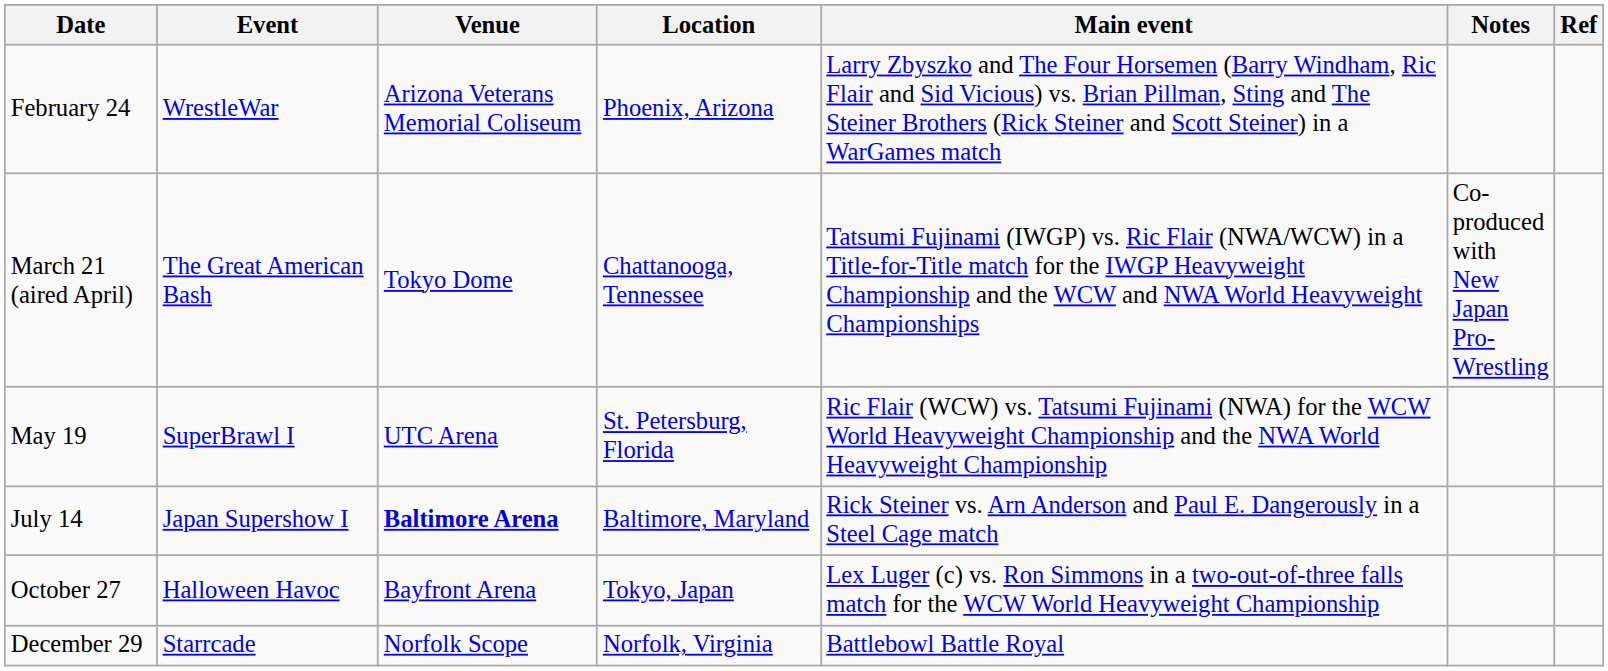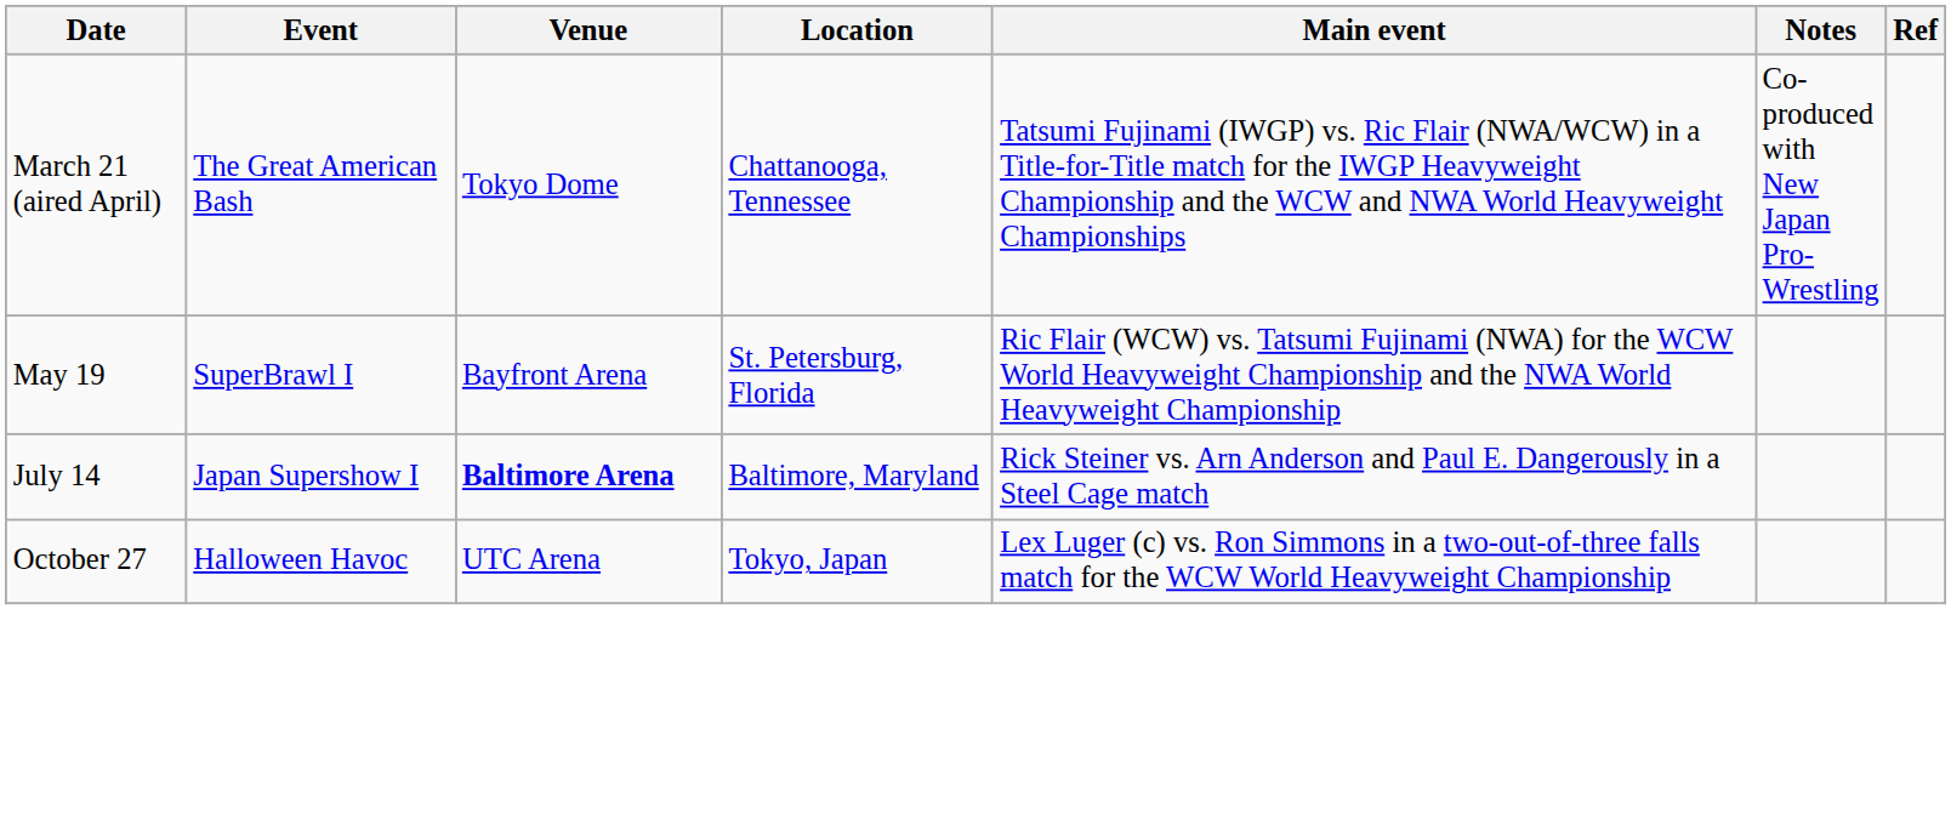- row: February 24 | WrestleWar | Arizona Veterans Memorial Coliseum | Phoenix, Arizona | Larry Zbyszko and The Four Horsemen (Barry Windham, Ric Flair and Sid Vicious) vs. Brian Pillman, Sting and The Steiner Brothers (Rick Steiner and Scott Steiner) in a WarGames match
May 19 | Venue: UTC Arena -> Bayfront Arena
October 27 | Venue: Bayfront Arena -> UTC Arena
- row: December 29 | Starrcade | Norfolk Scope | Norfolk, Virginia | Battlebowl Battle Royal
